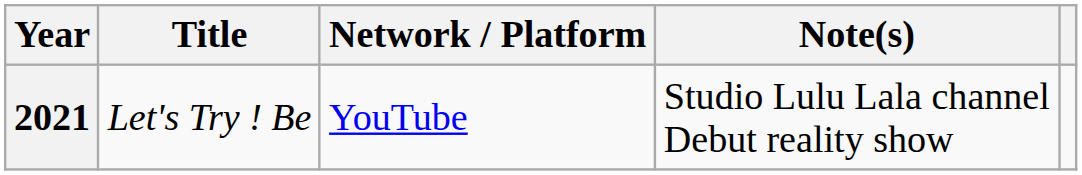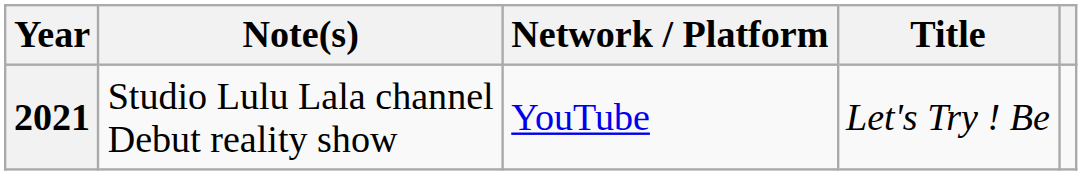columns swapped: Title <-> Note(s)
